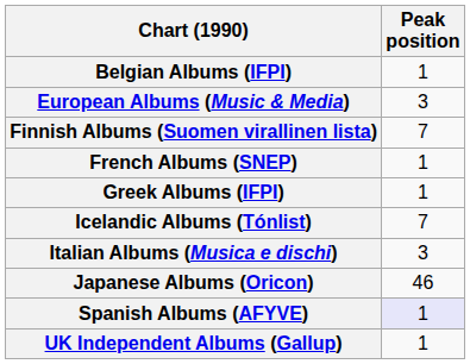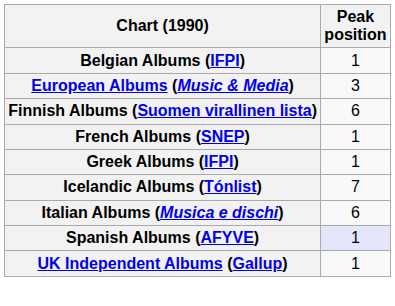Finnish Albums (Suomen virallinen lista) | Peak position: 7 -> 6
Italian Albums (Musica e dischi) | Peak position: 3 -> 6
- row: Japanese Albums (Oricon) | 46
